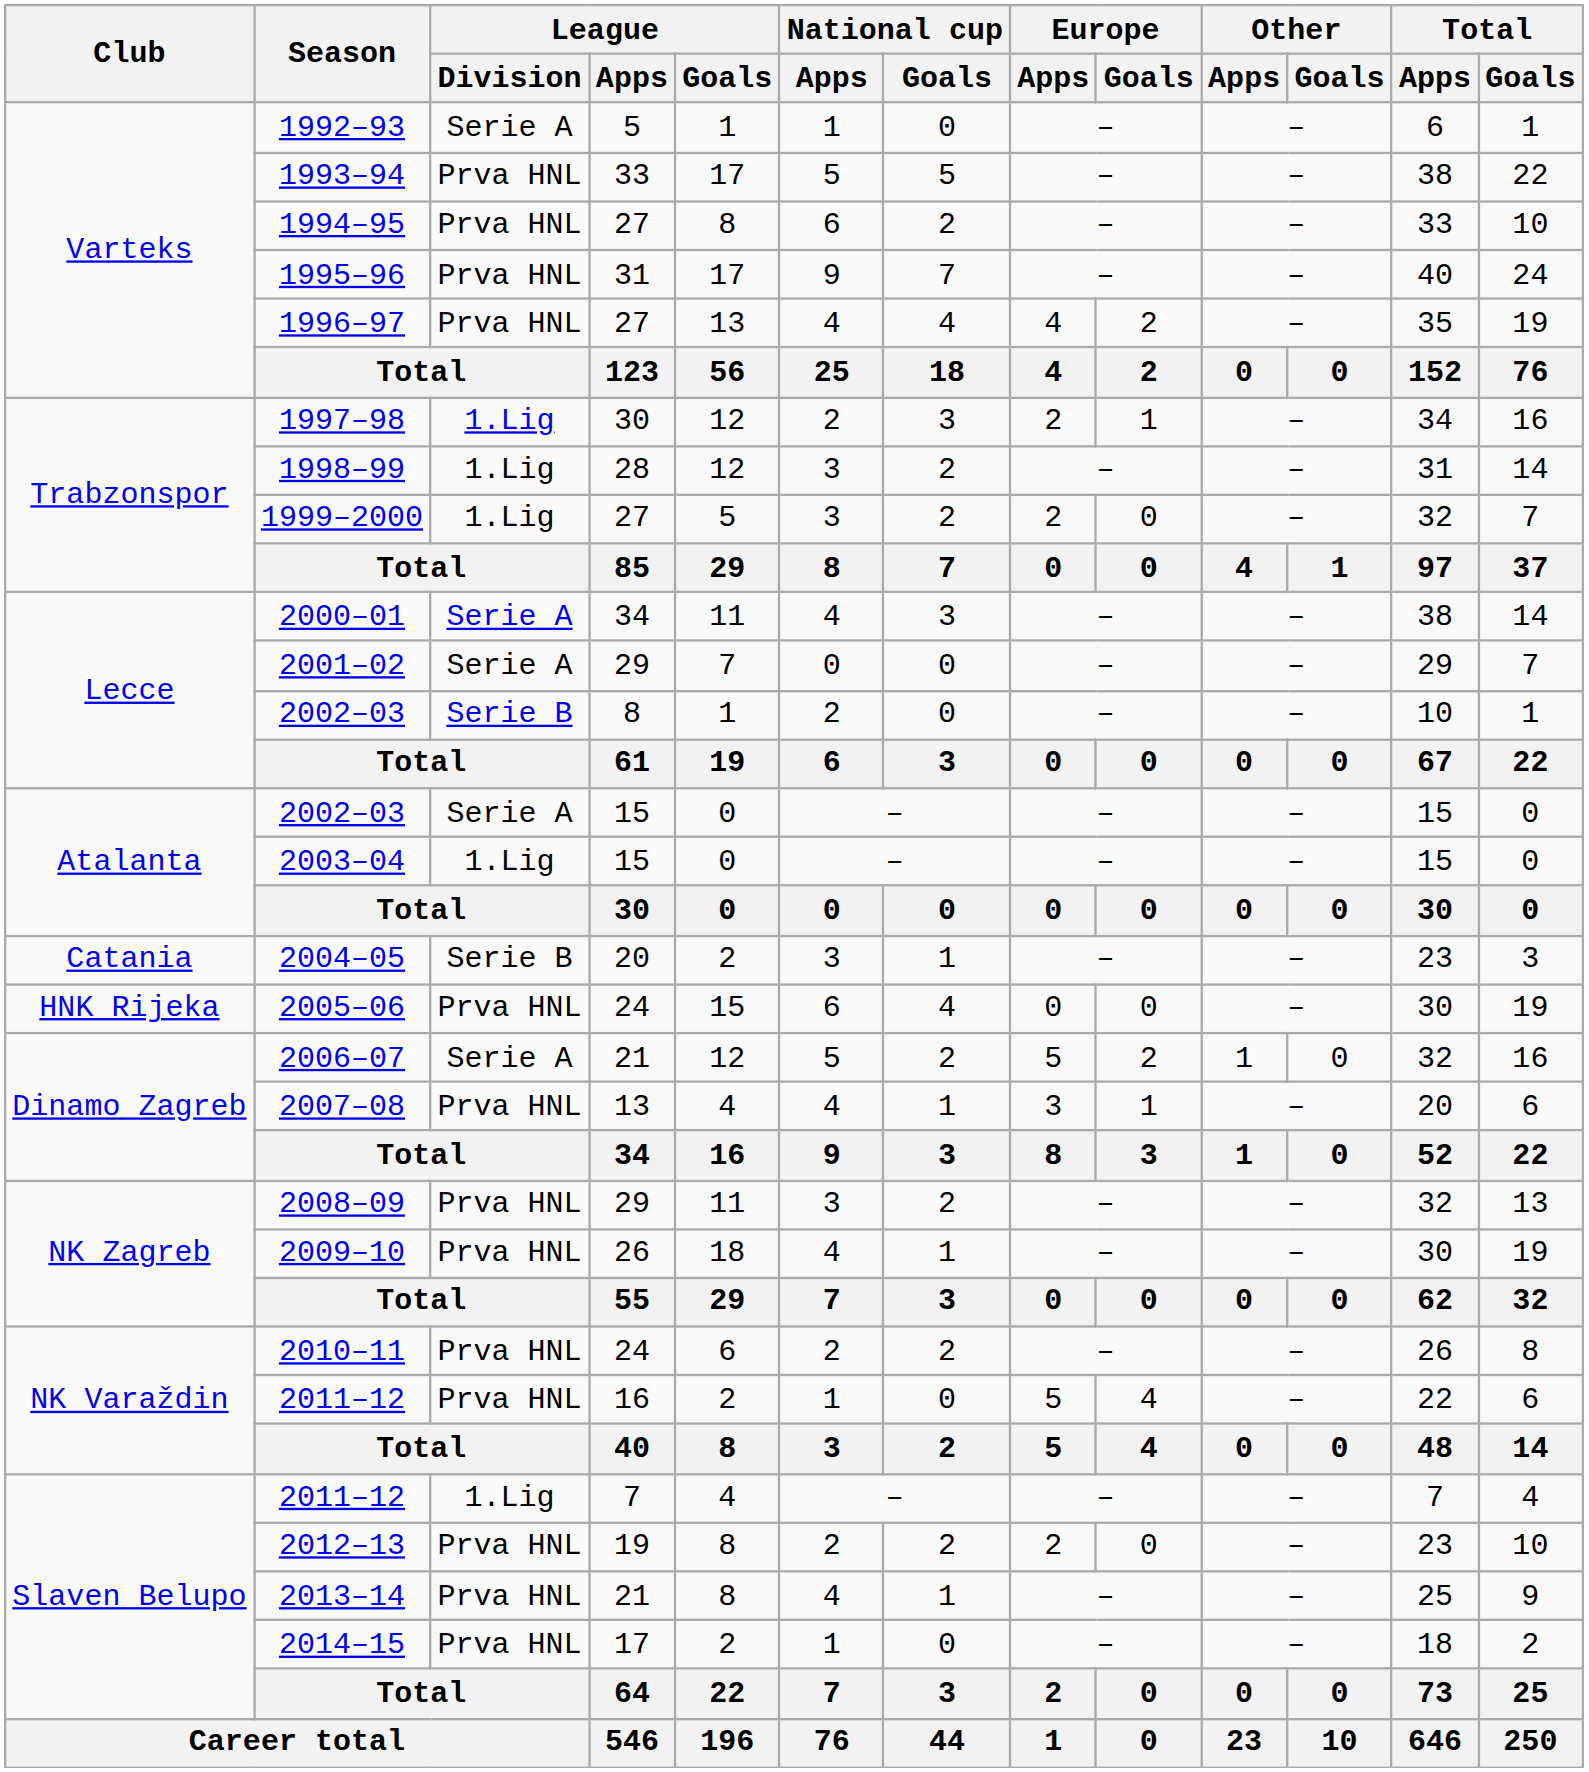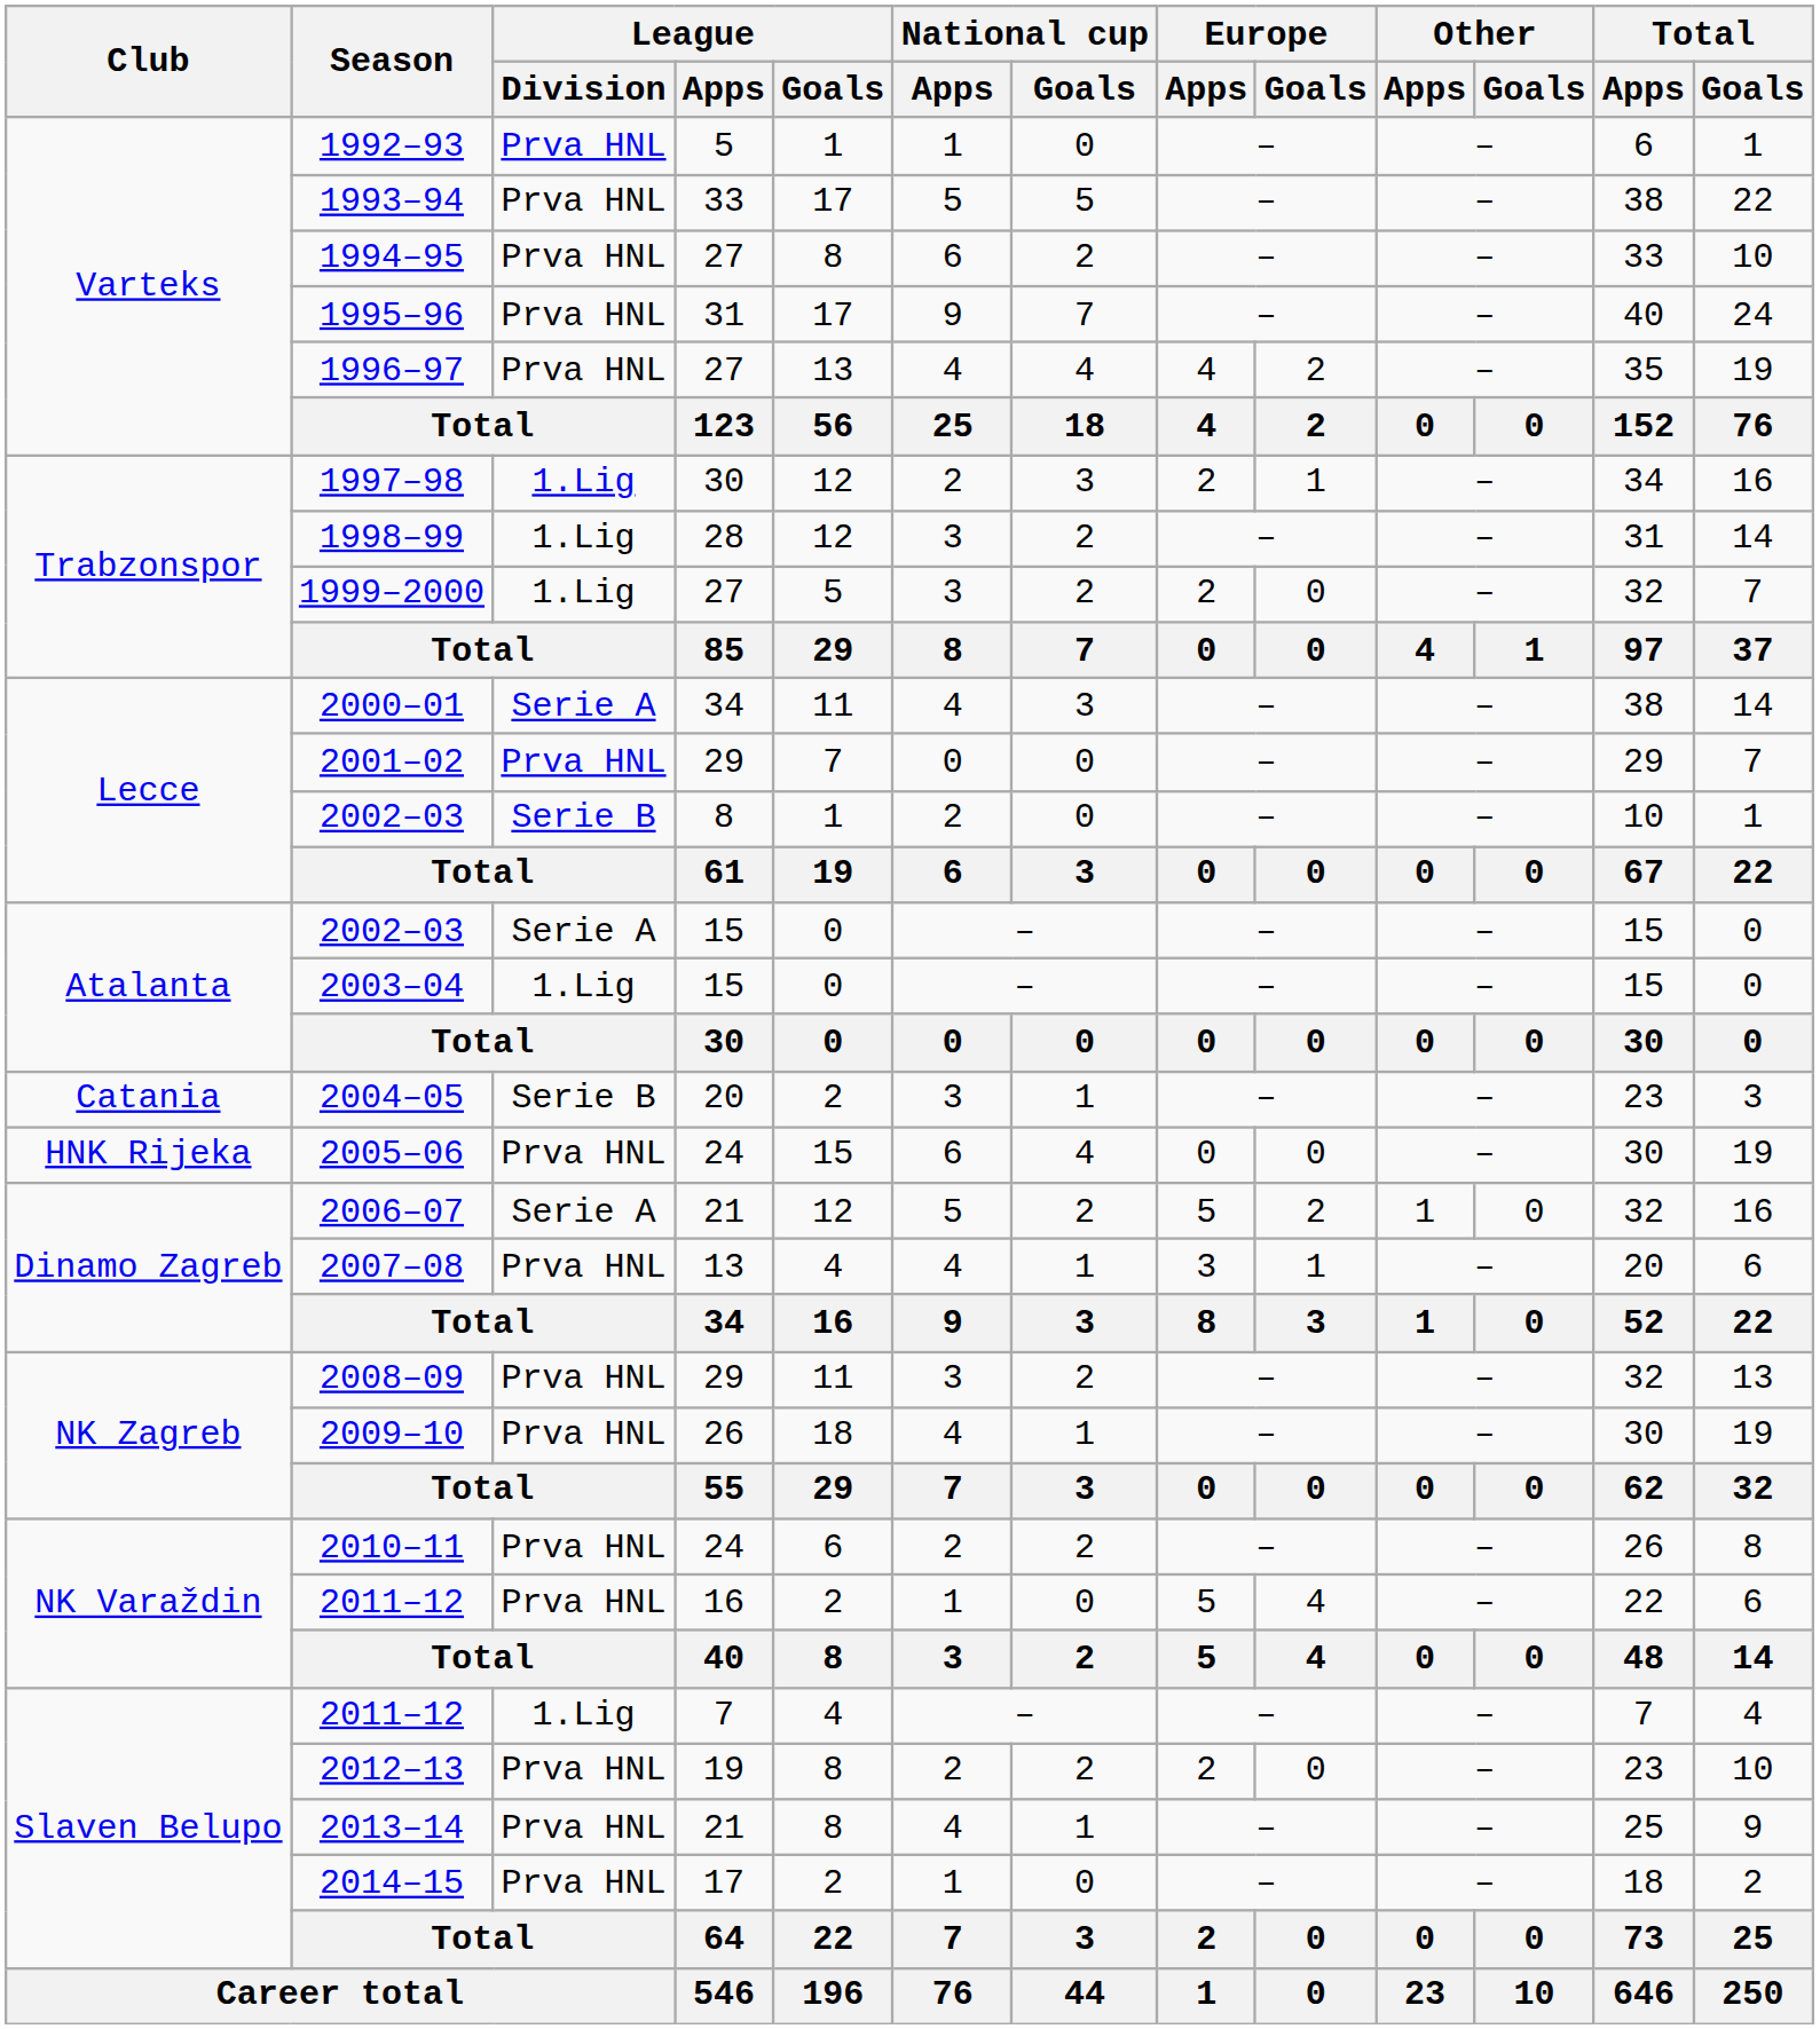1992–93 | League / Division: Serie A -> Prva HNL
2001–02 | League / Division: Serie A -> Prva HNL
